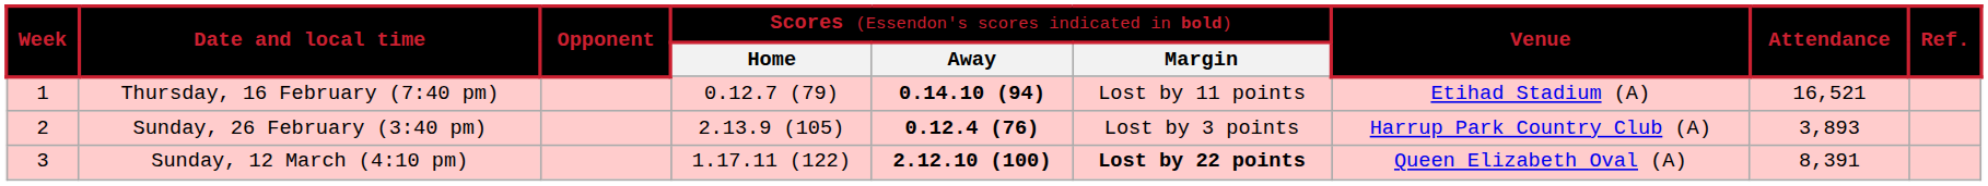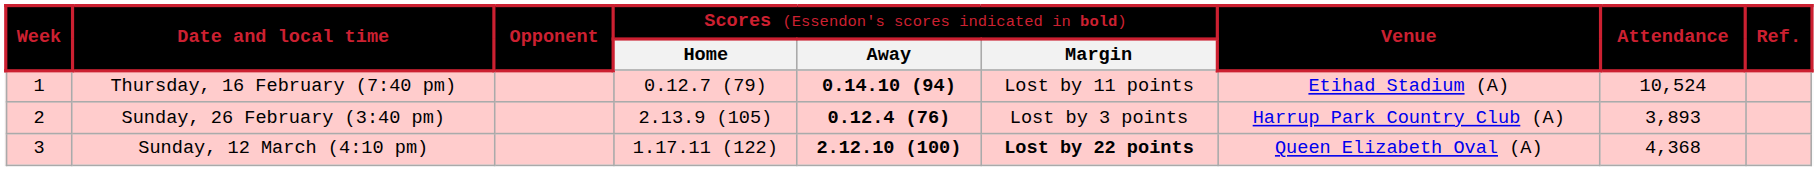Thursday, 16 February (7:40 pm) | column 8: 16,521 -> 10,524
Sunday, 12 March (4:10 pm) | column 8: 8,391 -> 4,368
